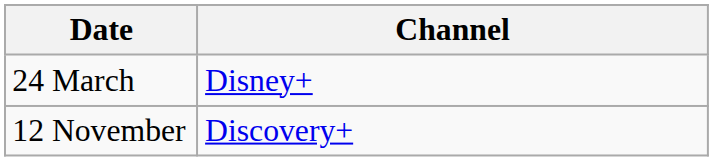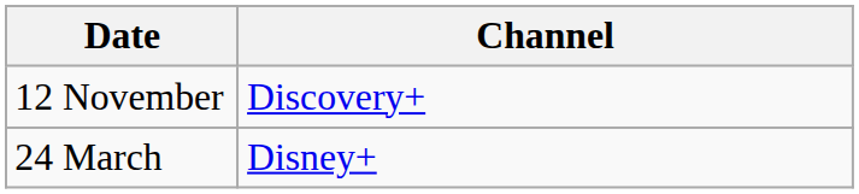rows swapped: 24 March <-> 12 November
